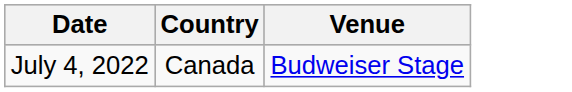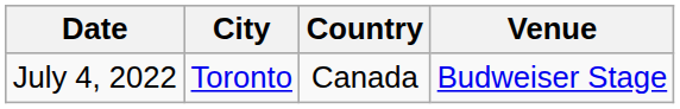+ column: City | Toronto
